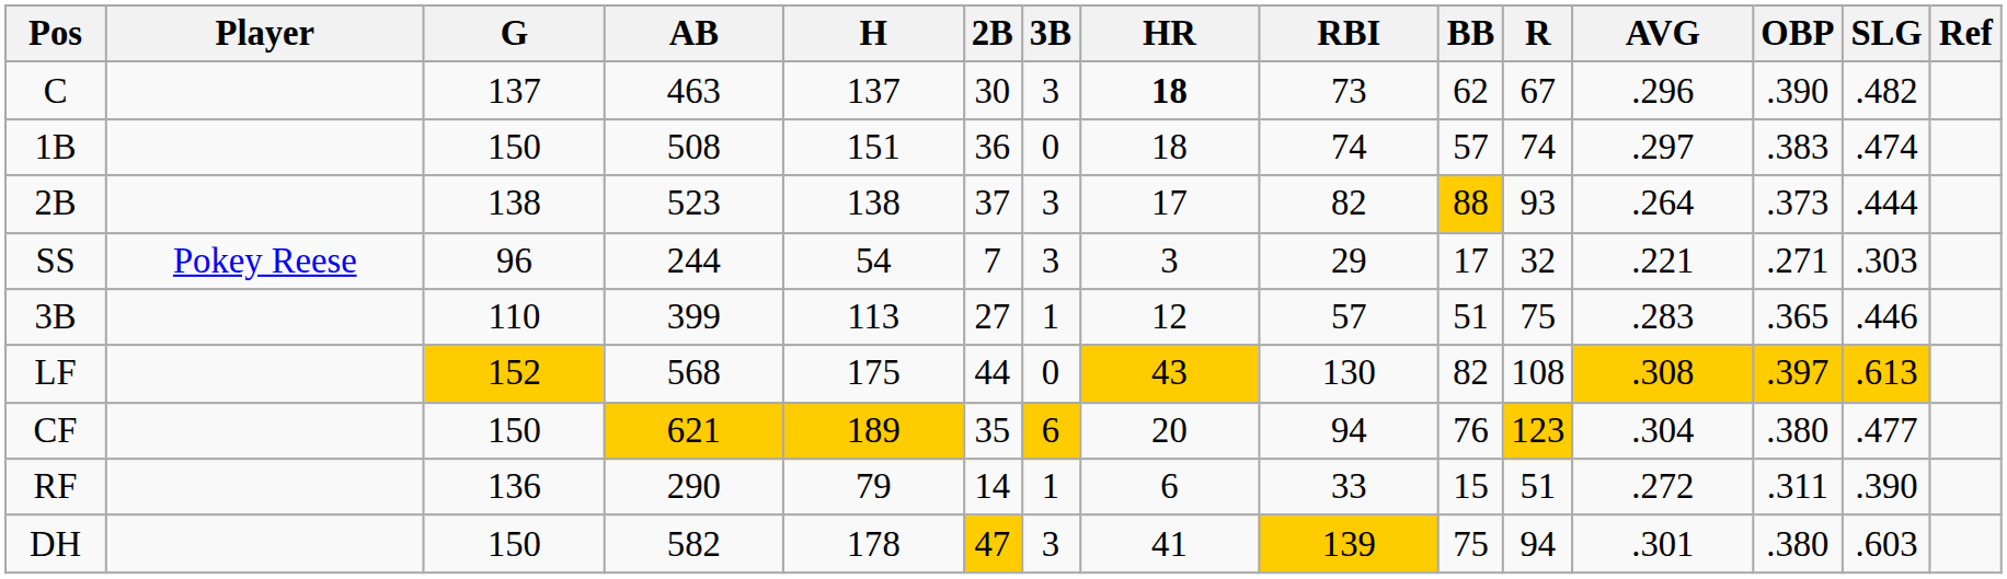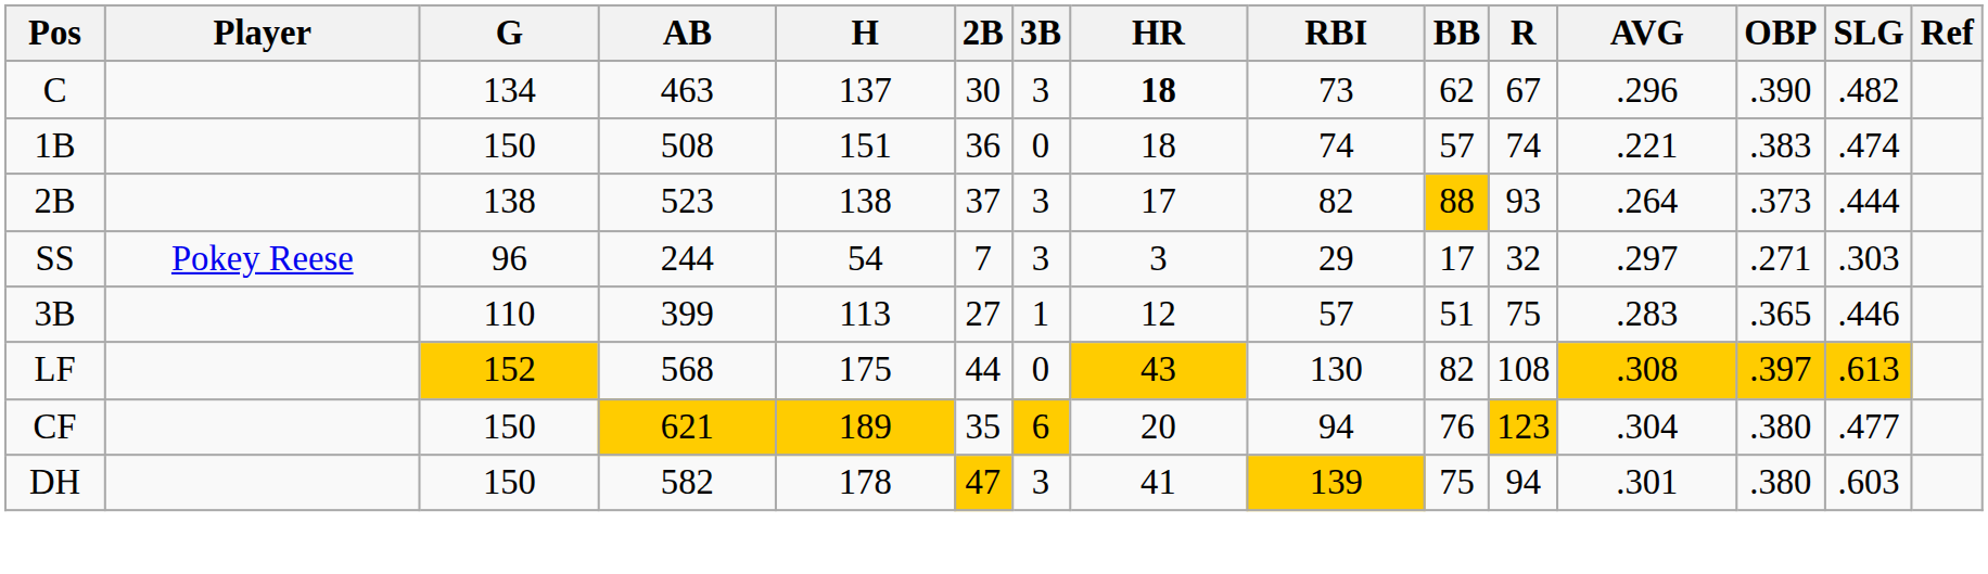C | G: 137 -> 134
1B | AVG: .297 -> .221
SS | AVG: .221 -> .297
- row: RF | 136 | 290 | 79 | 14 | 1 | 6 | 33 | 15 | 51 | .272 | .311 | .390
